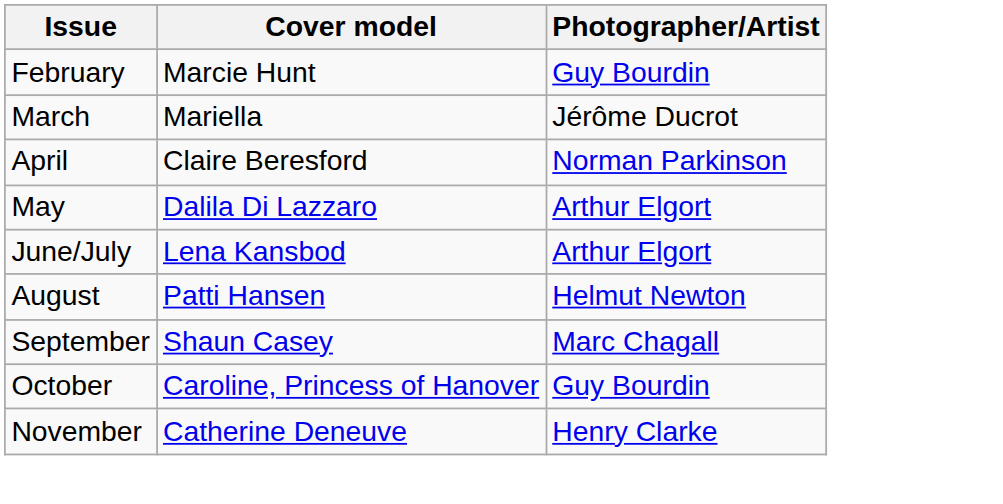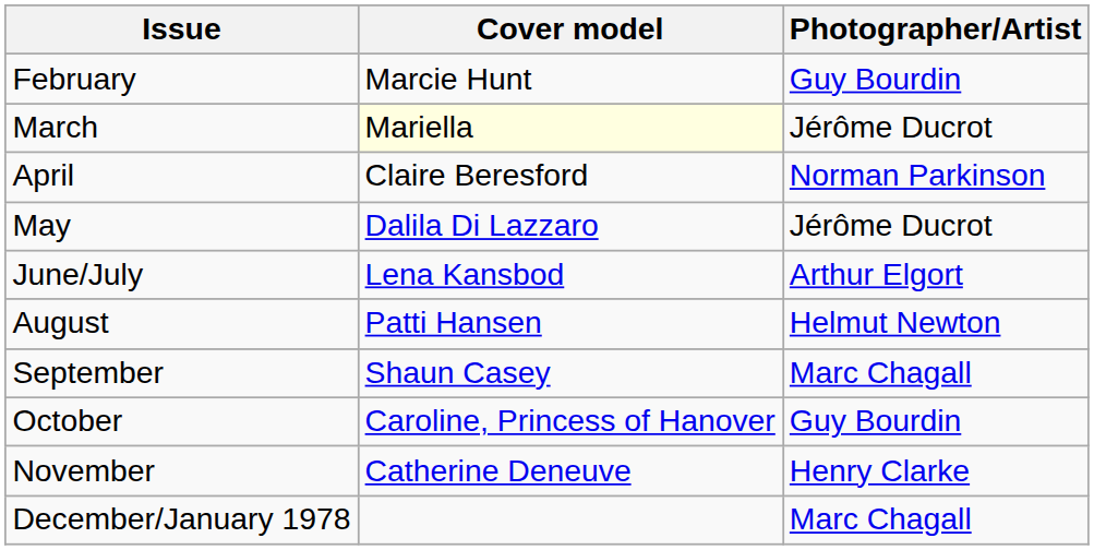March | Cover model: no background -> lightyellow background
May | Photographer/Artist: Arthur Elgort -> Jérôme Ducrot
+ row: December/January 1978 | Marc Chagall
